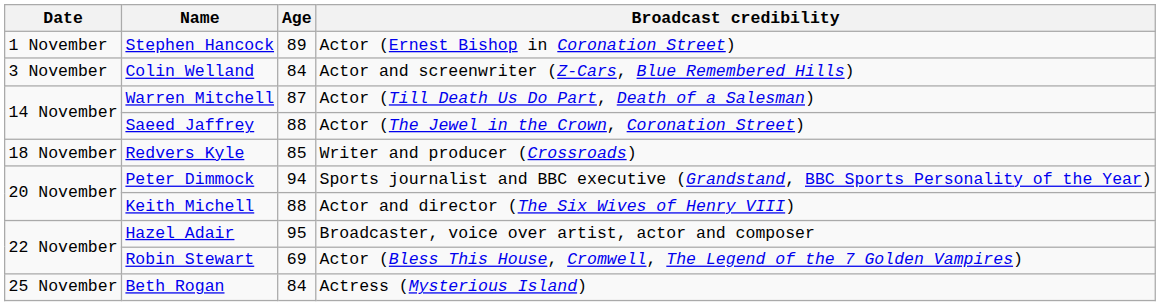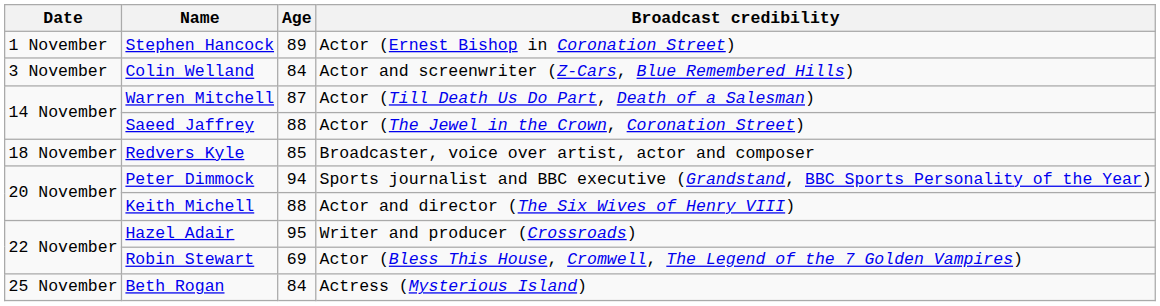Redvers Kyle | Broadcast credibility: Writer and producer (Crossroads) -> Broadcaster, voice over artist, actor and composer
Hazel Adair | Broadcast credibility: Broadcaster, voice over artist, actor and composer -> Writer and producer (Crossroads)
